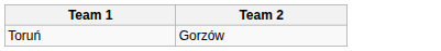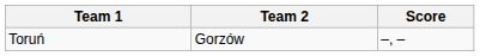+ column: Score | –, –
